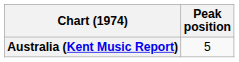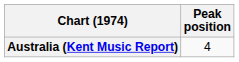Australia (Kent Music Report) | Peak position: 5 -> 4
